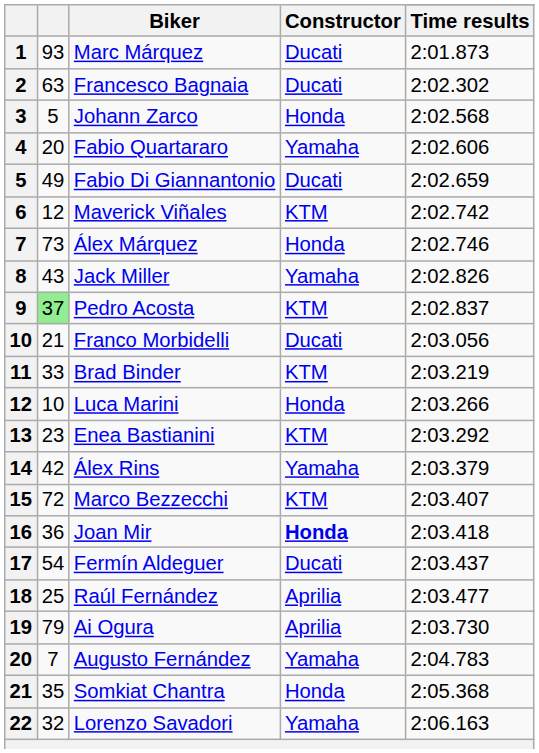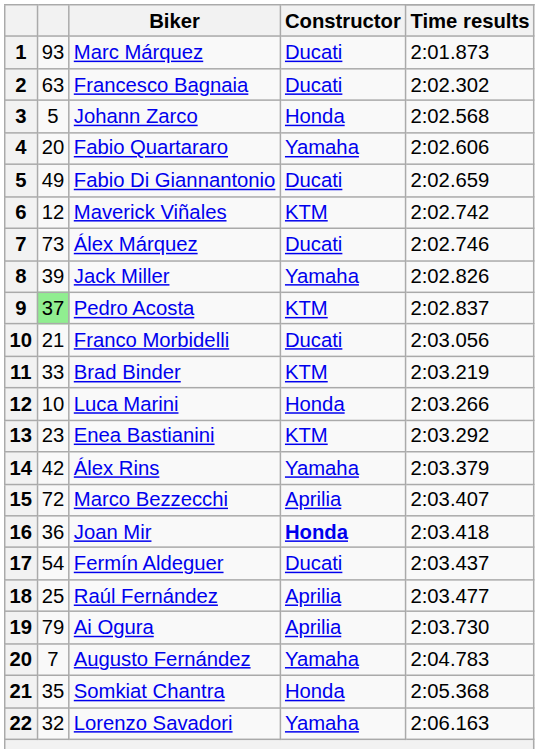Álex Márquez | Constructor: Honda -> Ducati
Jack Miller | column 2: 43 -> 39
Marco Bezzecchi | Constructor: KTM -> Aprilia
